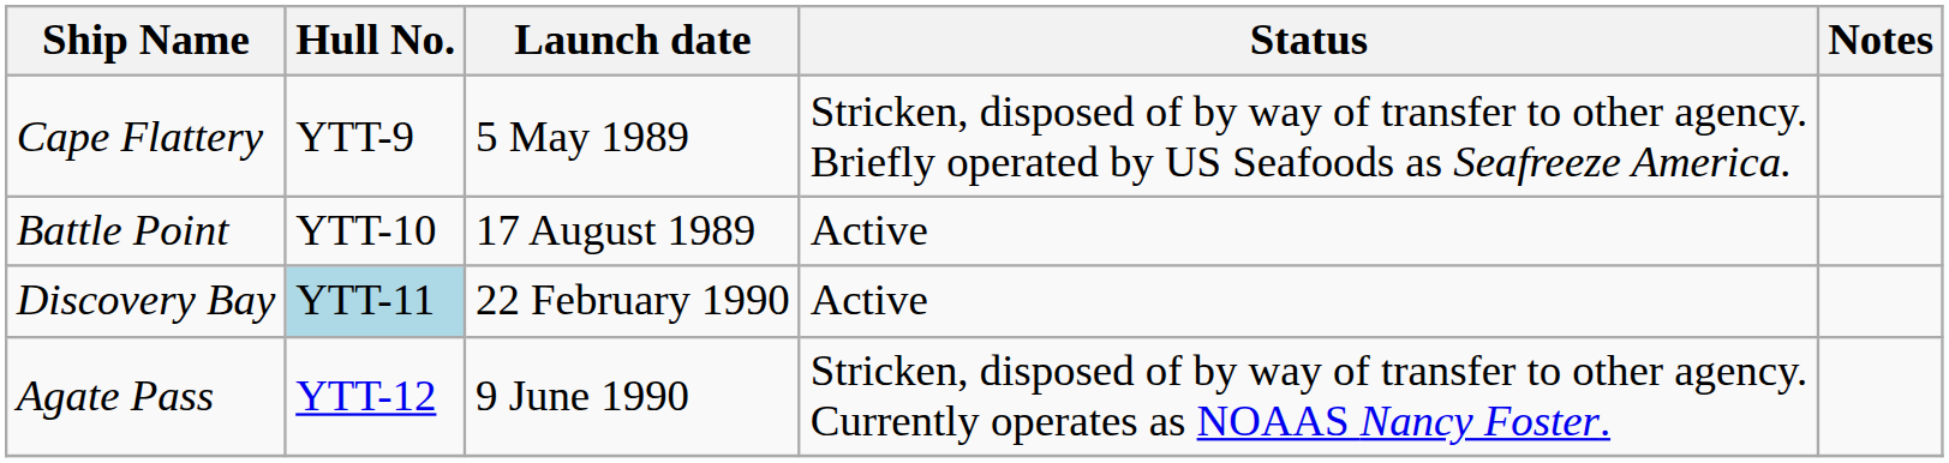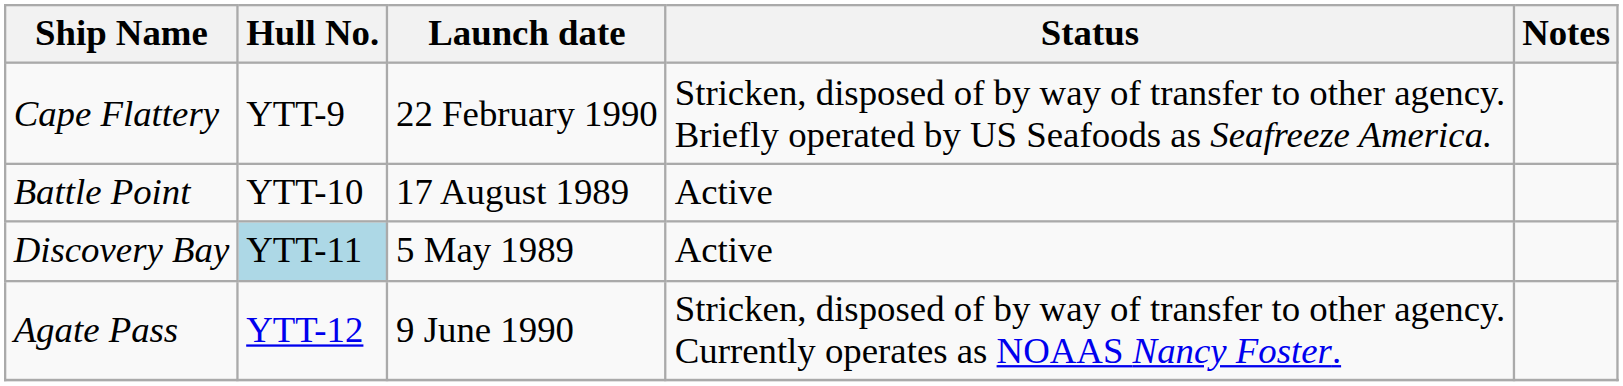Cape Flattery | Launch date: 5 May 1989 -> 22 February 1990
Discovery Bay | Launch date: 22 February 1990 -> 5 May 1989
